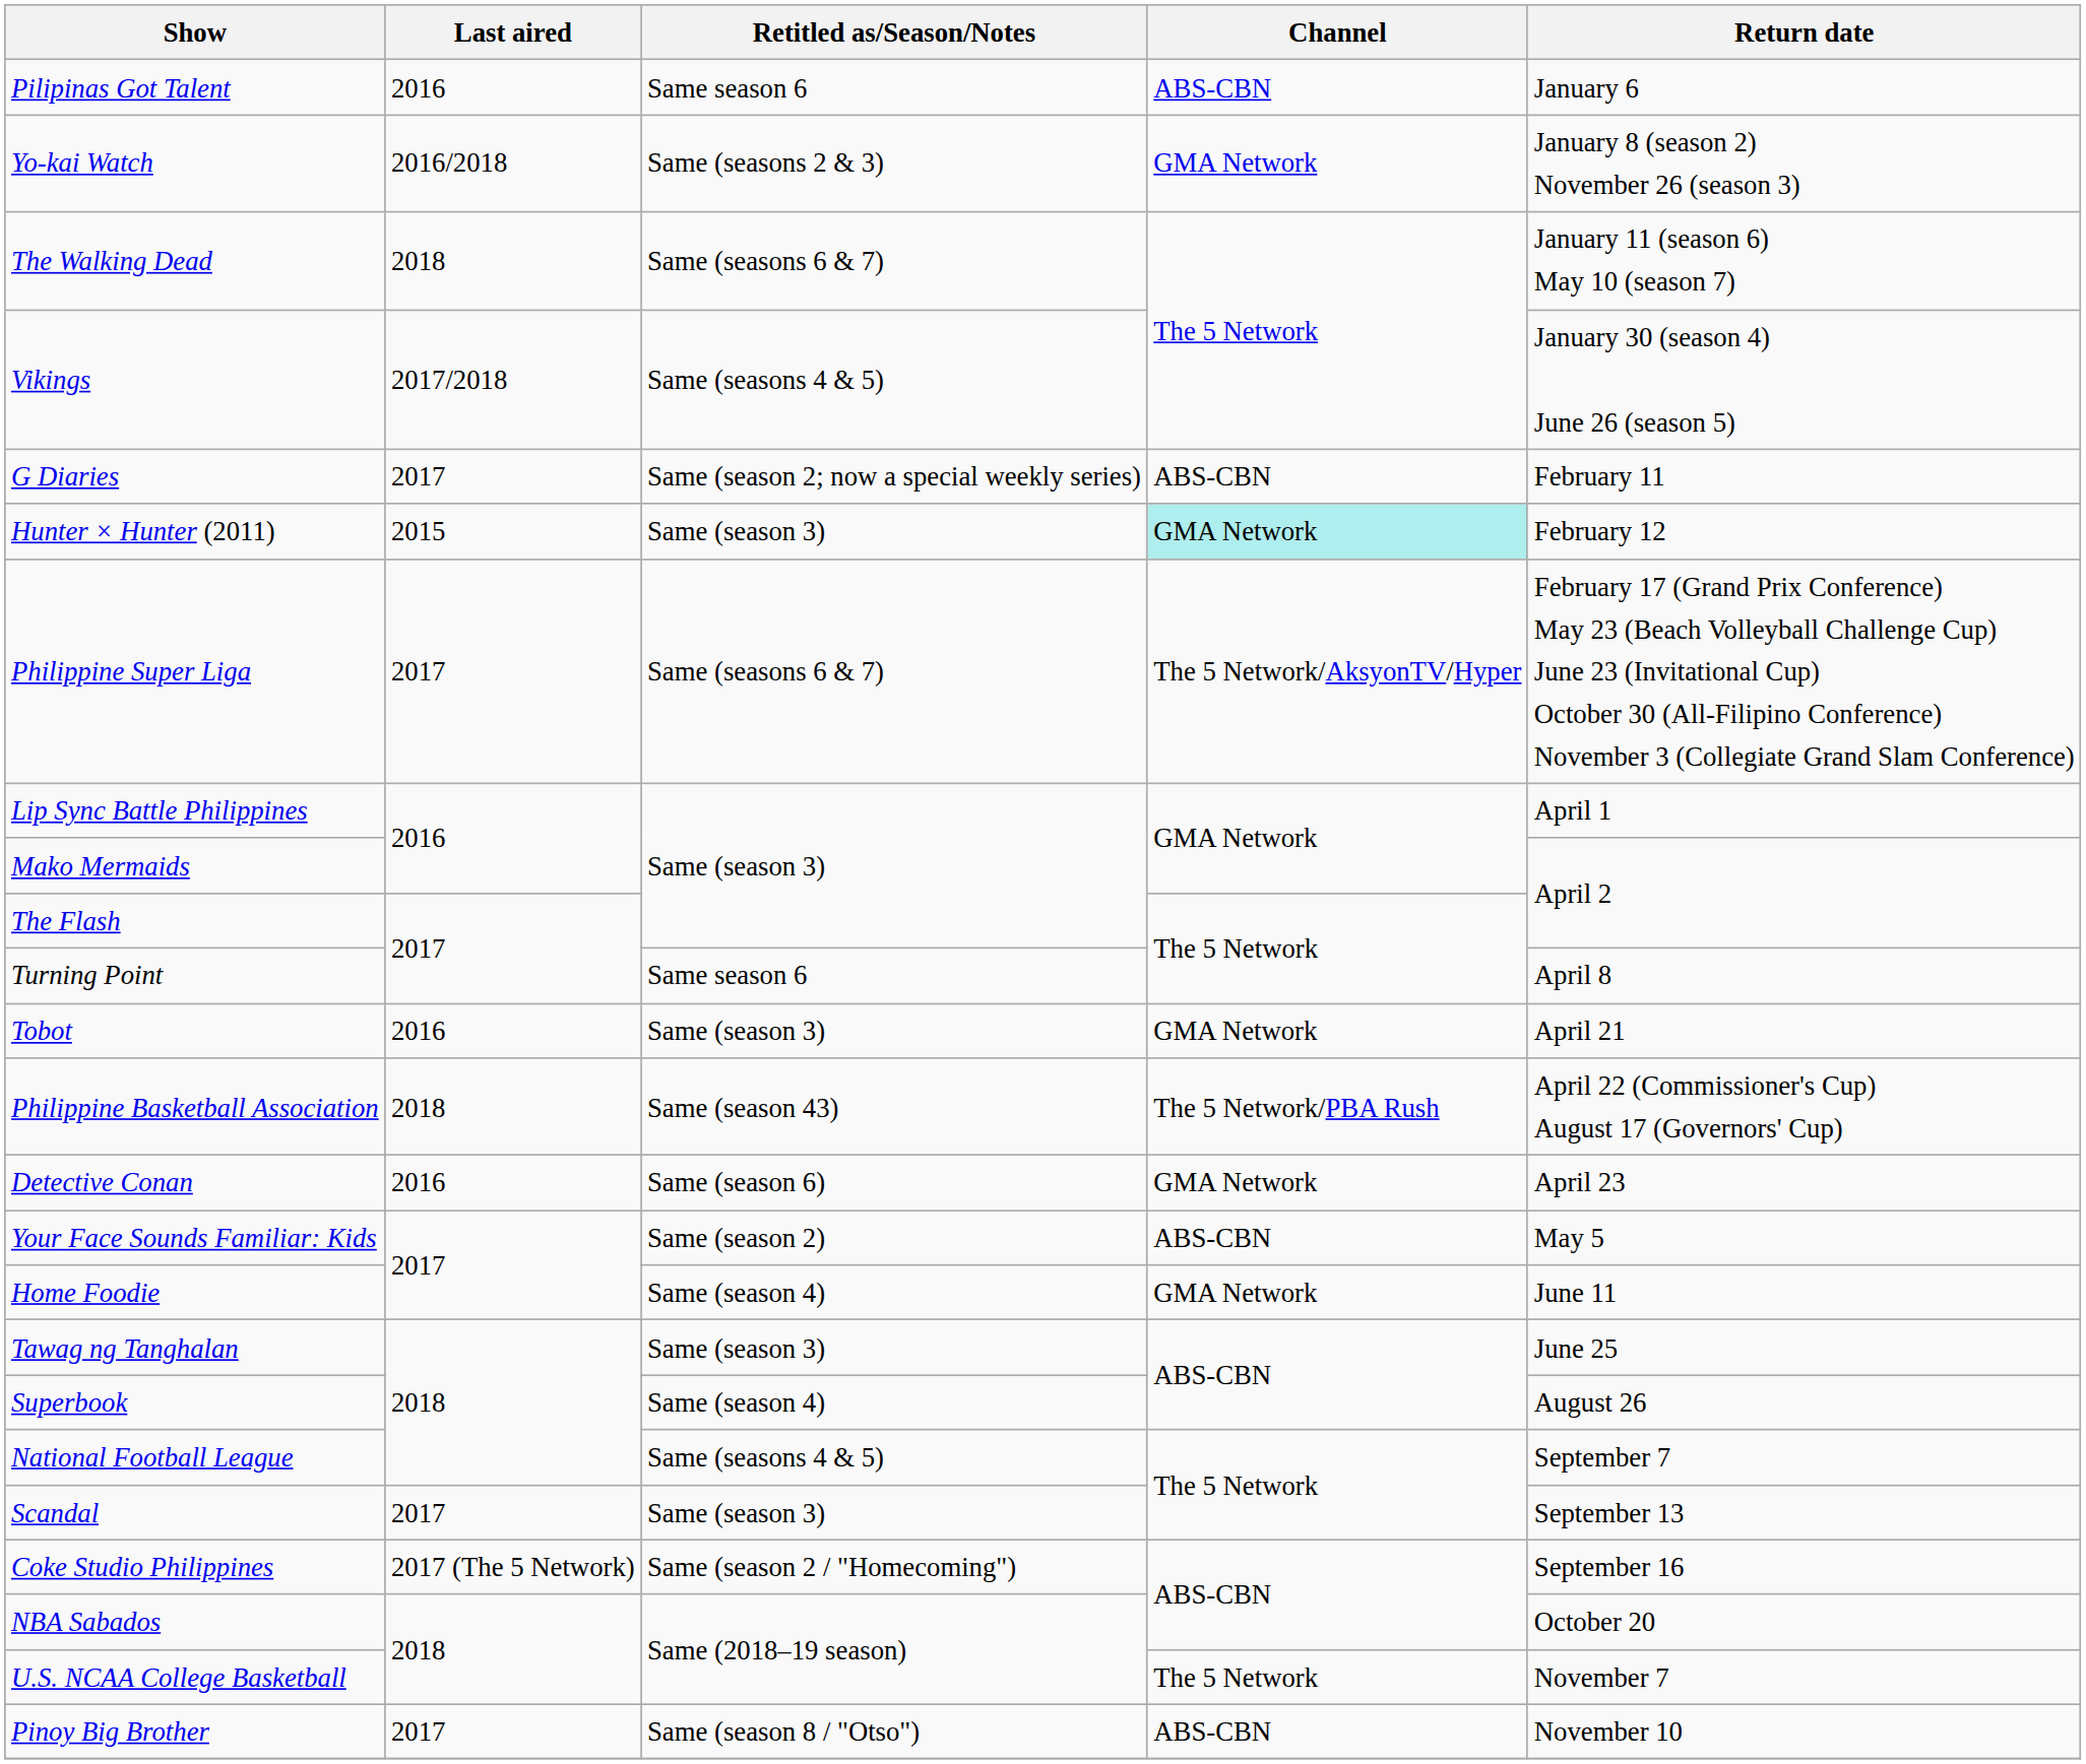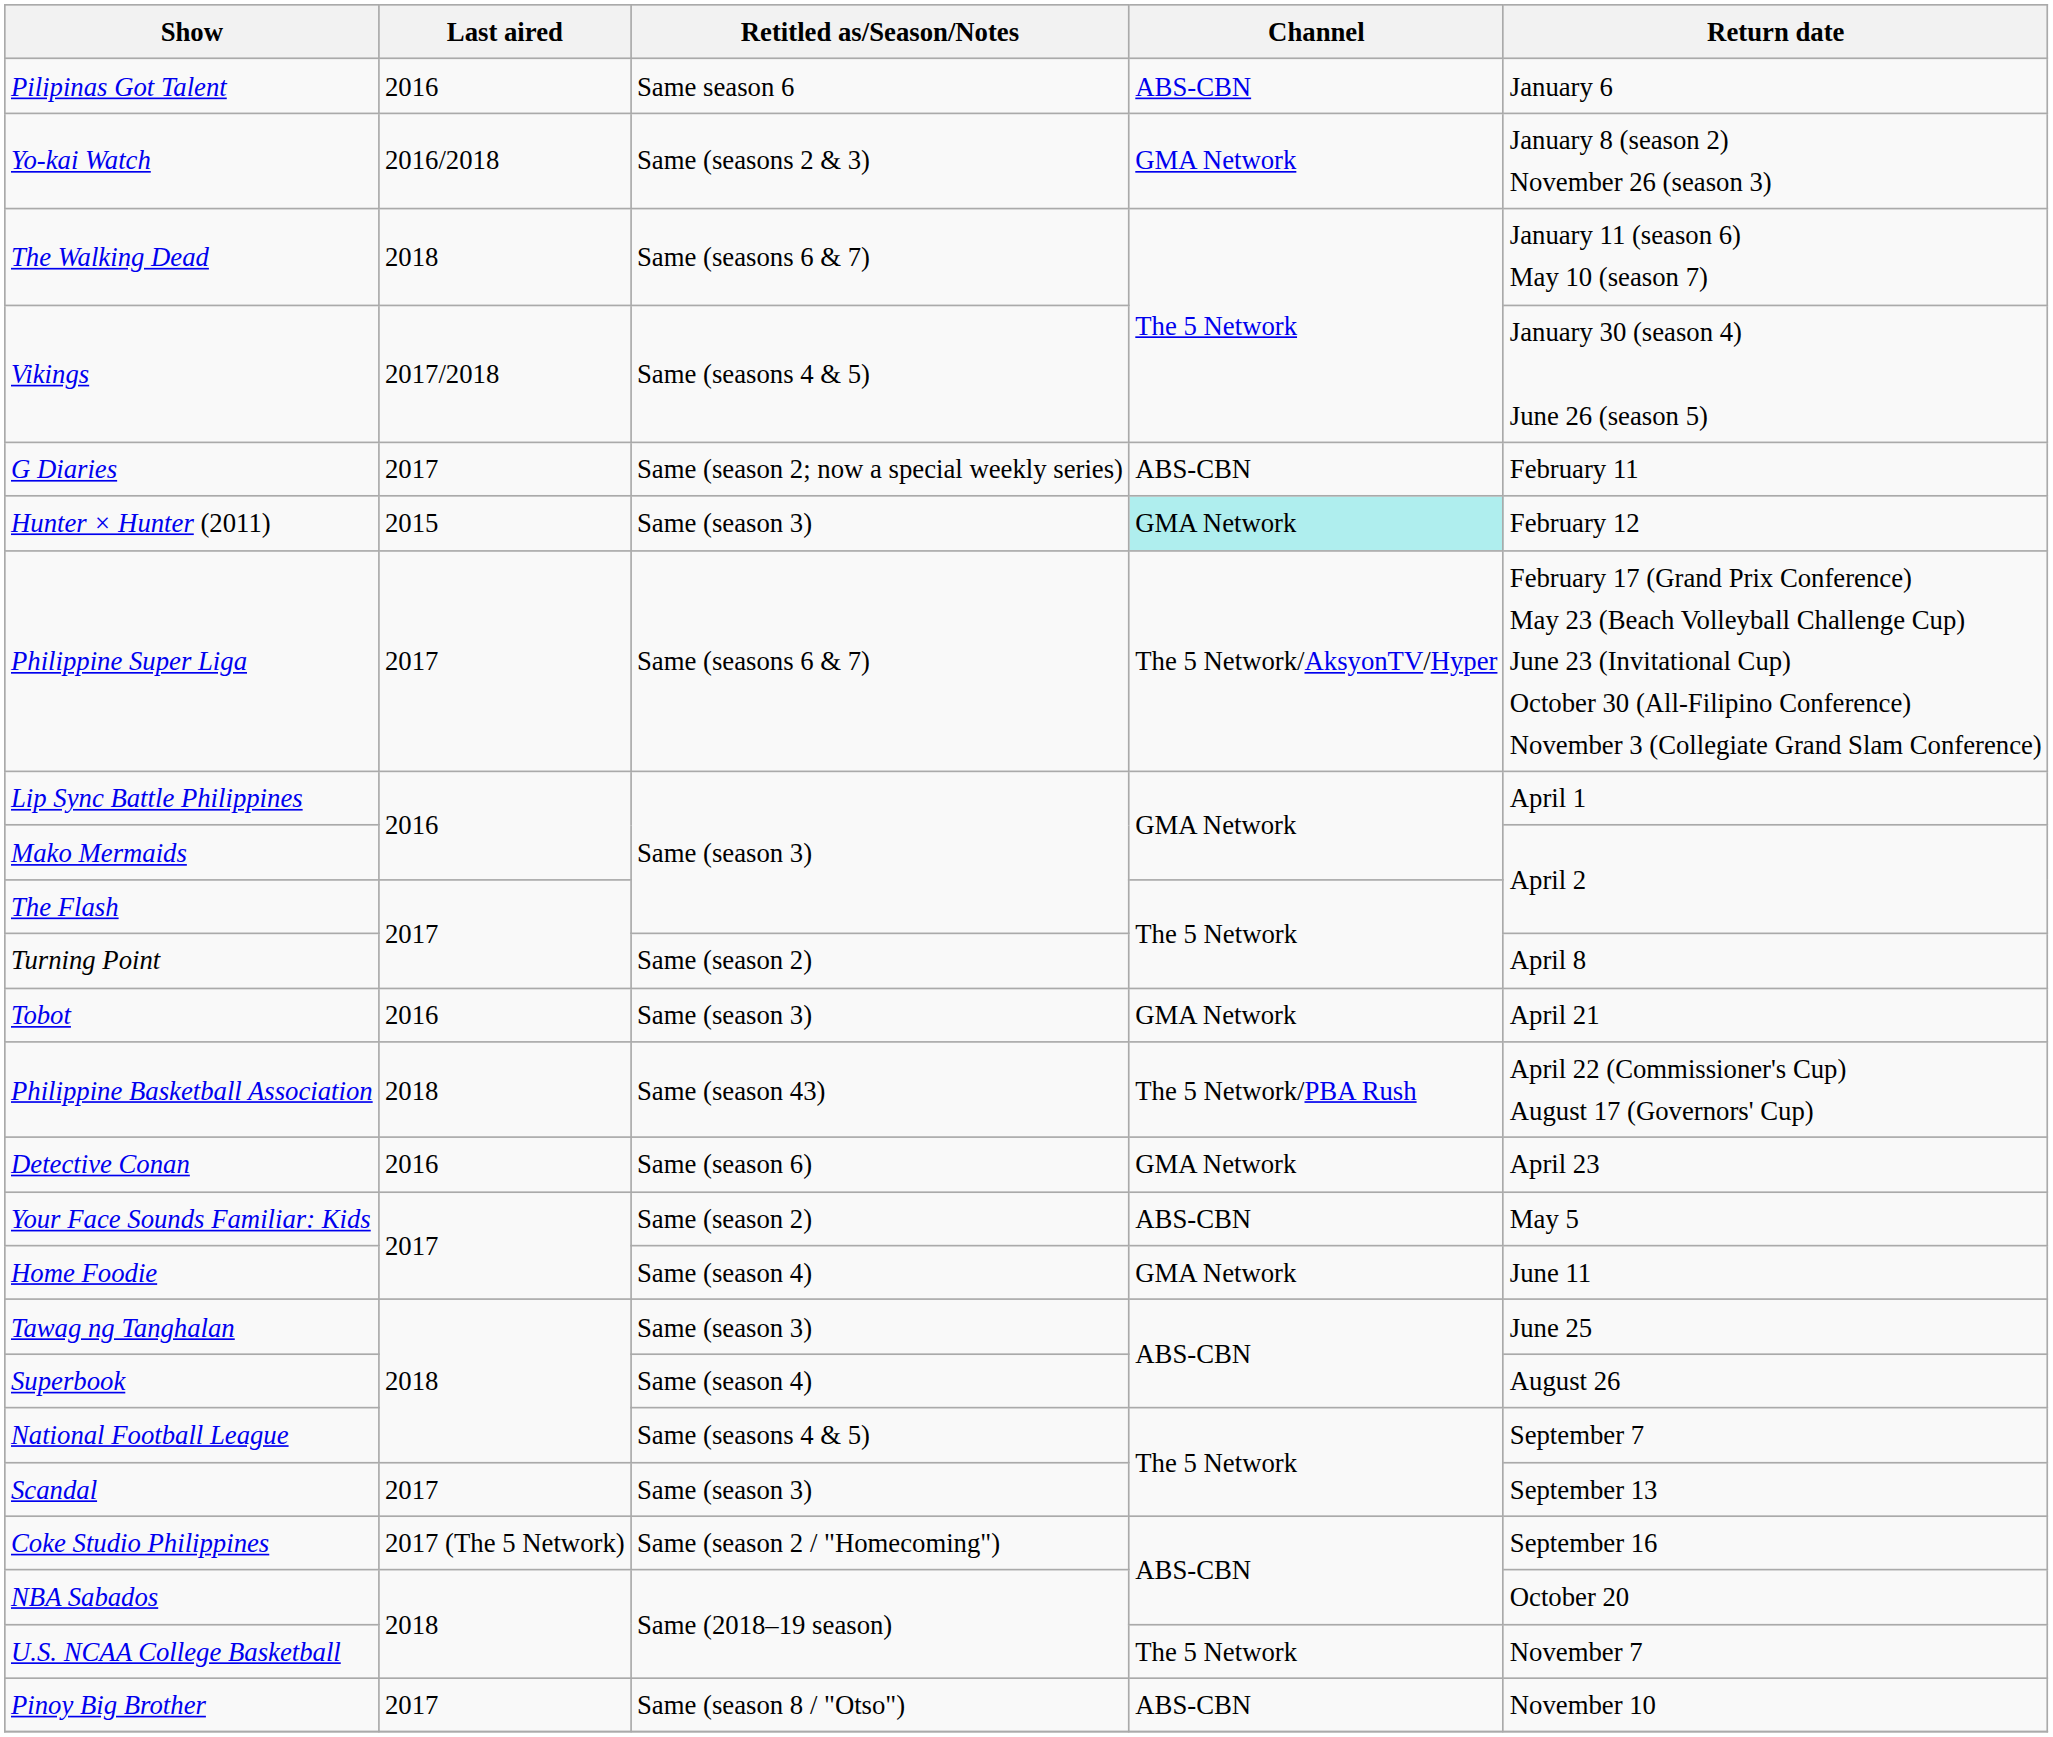Turning Point | Retitled as/Season/Notes: Same season 6 -> Same (season 2)
